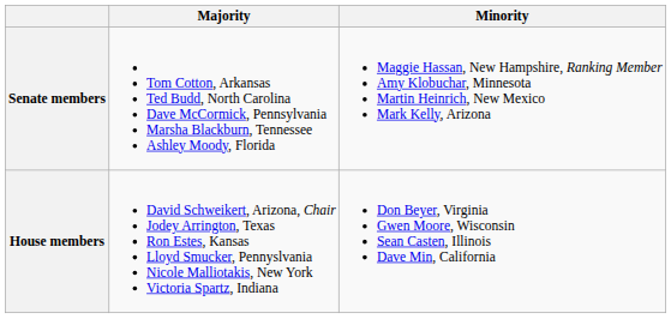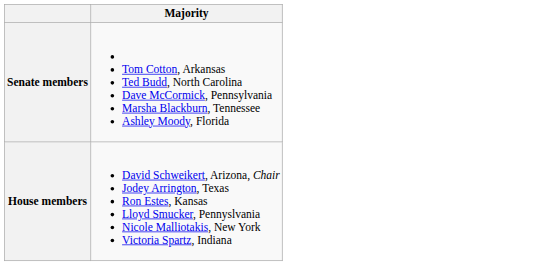- column: Minority | Maggie Hassan, New Hampshire, Ranking Member Amy Klobuchar, Minnesota Martin Heinrich, New Mexico Mark Kelly, Arizona | Don Beyer, Virginia Gwen Moore, Wisconsin Sean Casten, Illinois Dave Min, California
